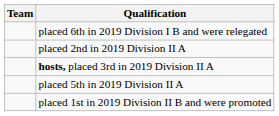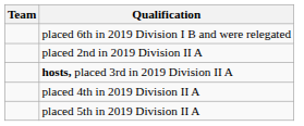+ row: placed 4th in 2019 Division II A
- row: placed 1st in 2019 Division II B and were promoted
